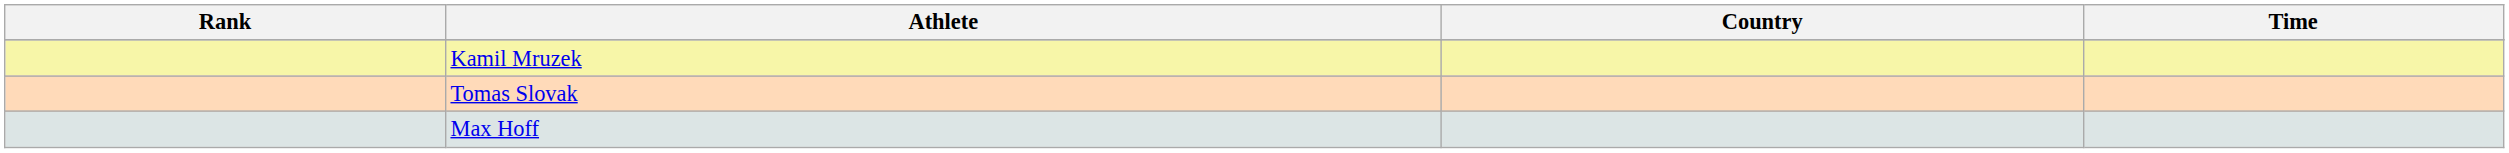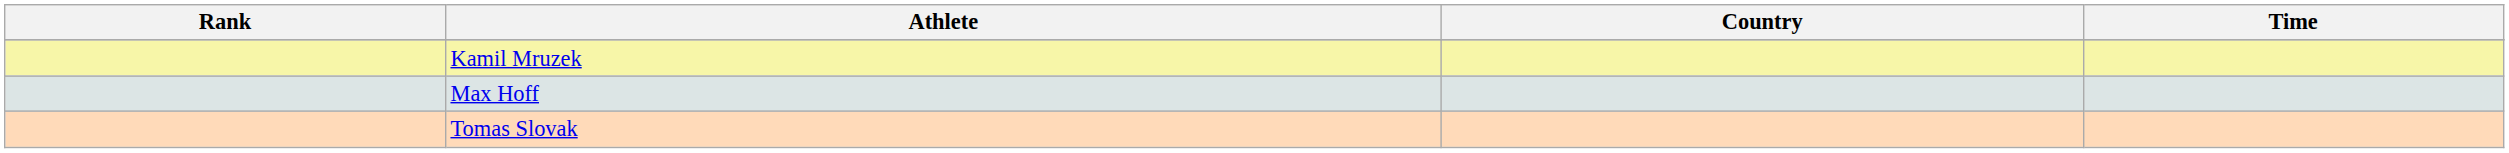rows swapped: Max Hoff <-> Tomas Slovak
